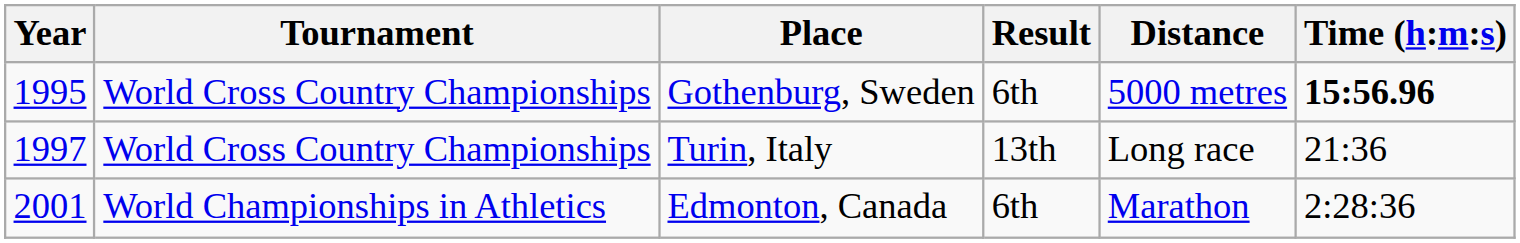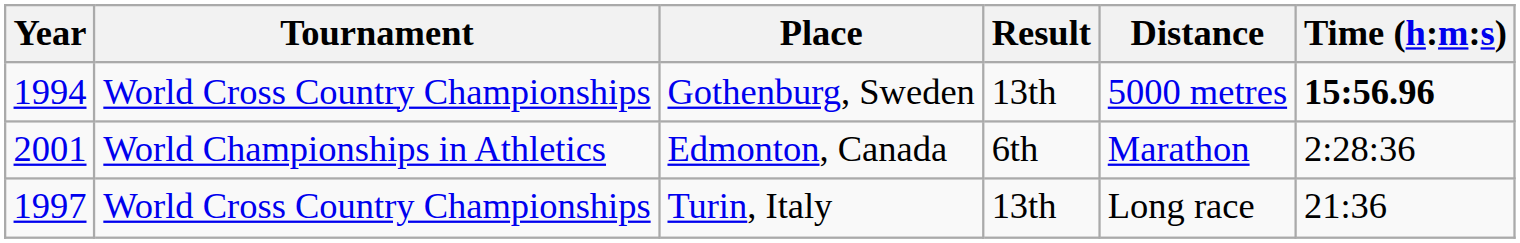Gothenburg, Sweden | Year: 1995 -> 1994
Gothenburg, Sweden | Result: 6th -> 13th
rows swapped: Turin, Italy <-> Edmonton, Canada
